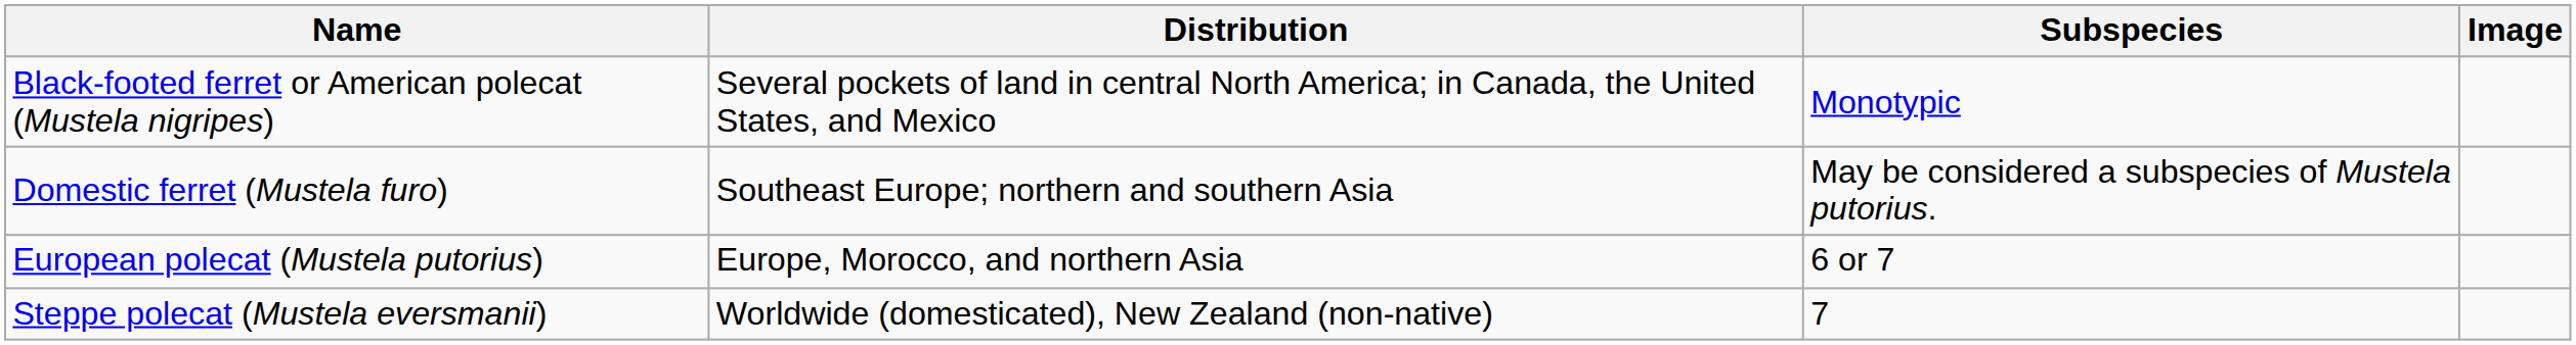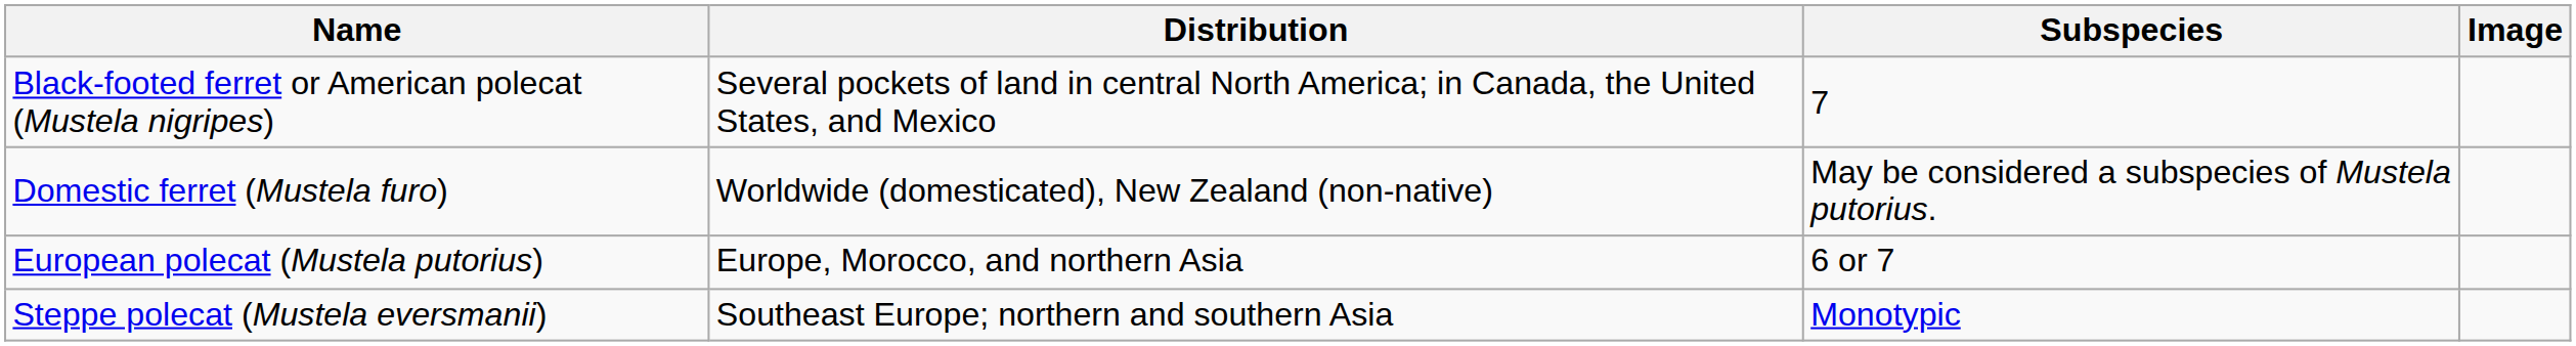Black-footed ferret or American polecat (Mustela nigripes) | Subspecies: Monotypic -> 7
Domestic ferret (Mustela furo) | Distribution: Southeast Europe; northern and southern Asia -> Worldwide (domesticated), New Zealand (non-native)
Steppe polecat (Mustela eversmanii) | Distribution: Worldwide (domesticated), New Zealand (non-native) -> Southeast Europe; northern and southern Asia
Steppe polecat (Mustela eversmanii) | Subspecies: 7 -> Monotypic
